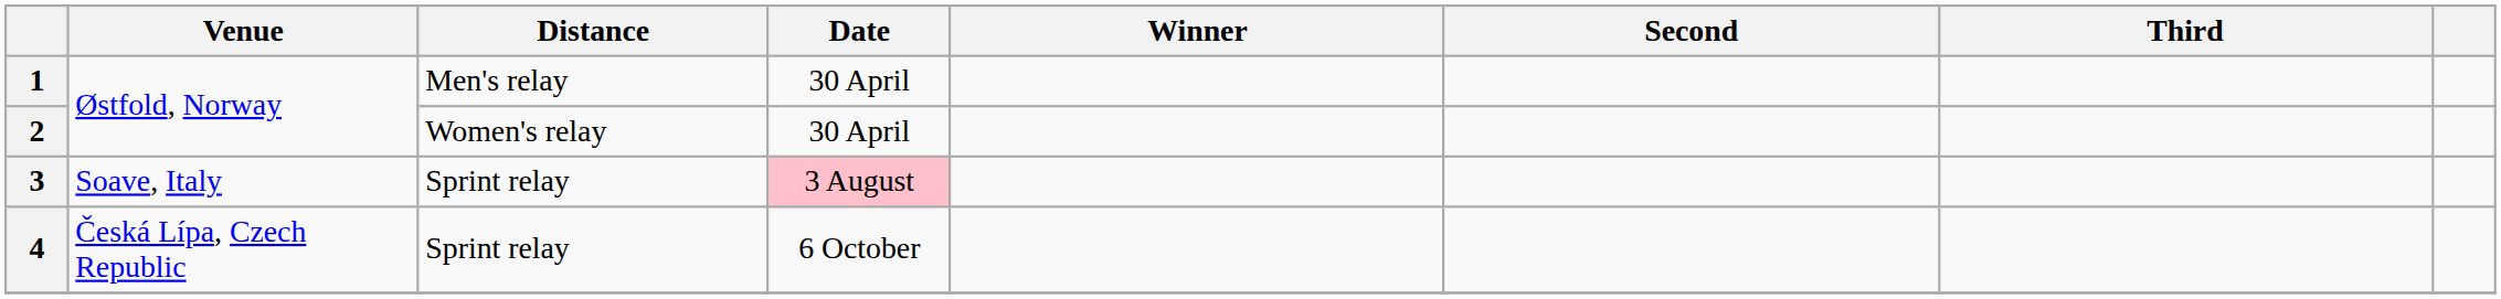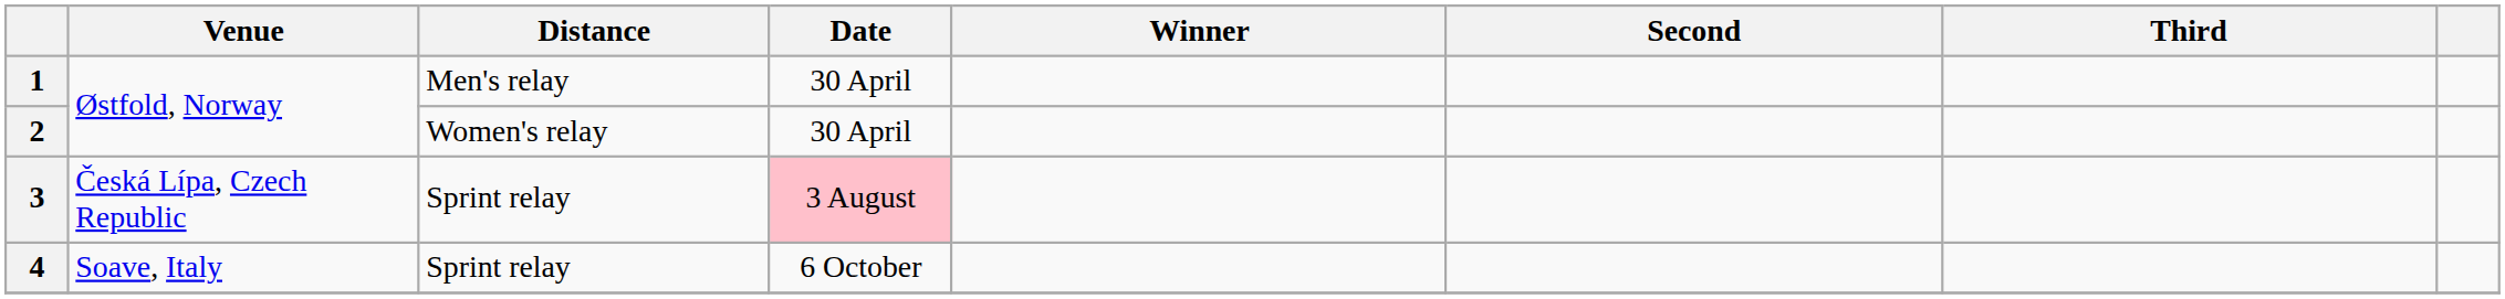3 | Venue: Soave, Italy -> Česká Lípa, Czech Republic
4 | Venue: Česká Lípa, Czech Republic -> Soave, Italy
